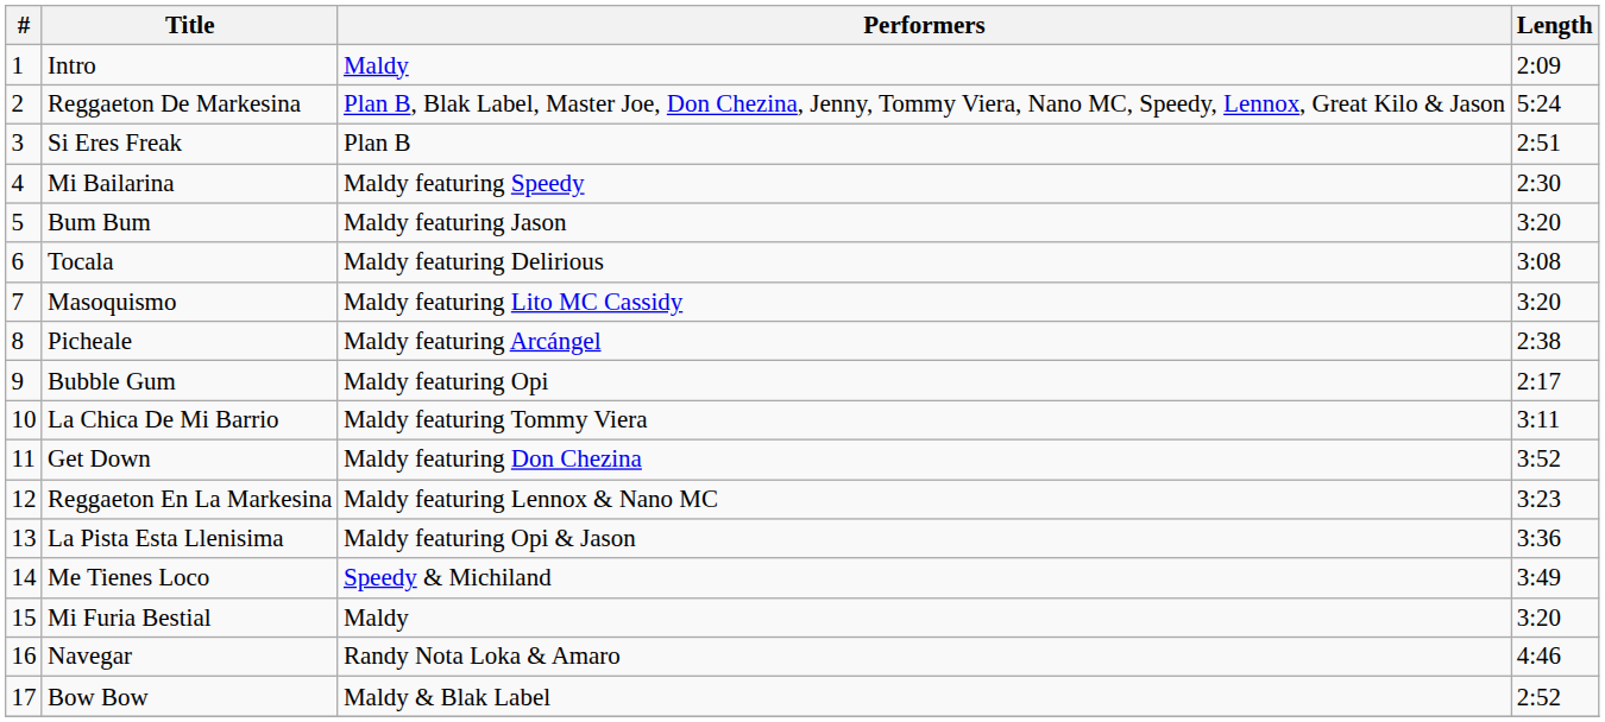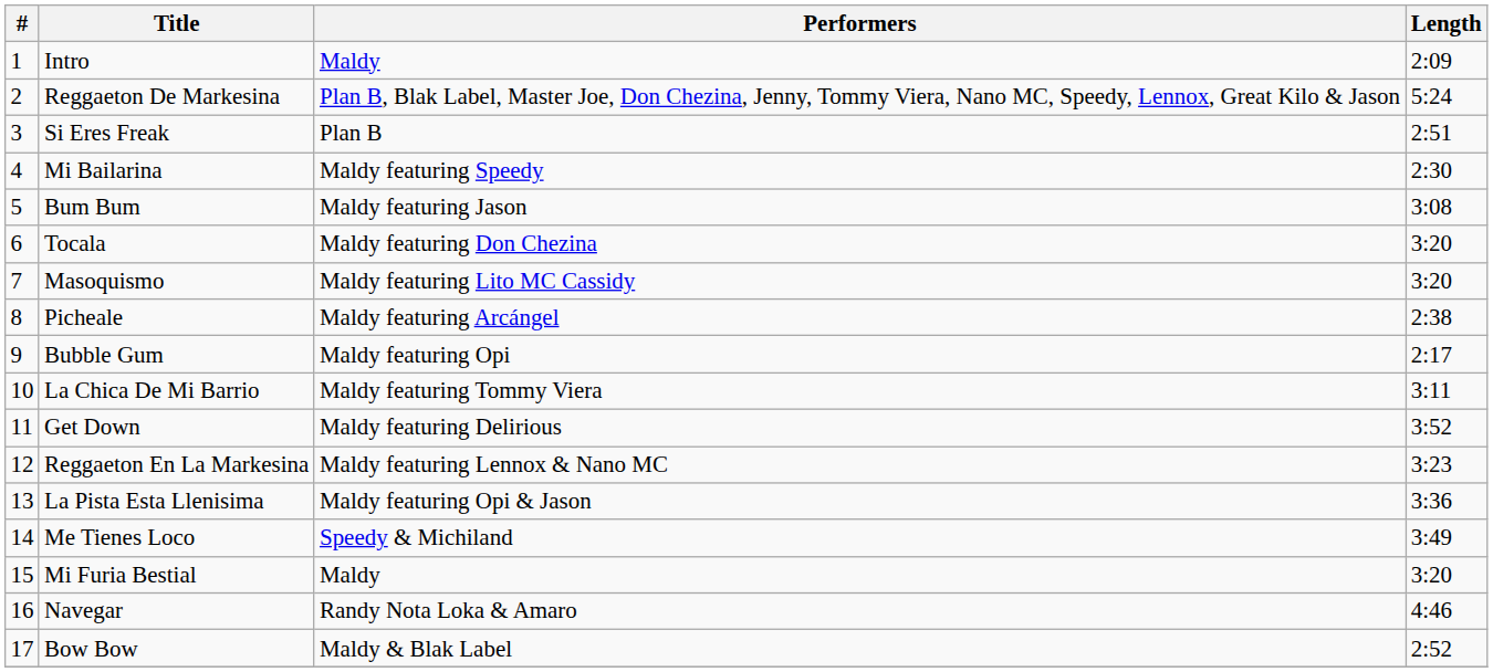Bum Bum | Length: 3:20 -> 3:08
Tocala | Performers: Maldy featuring Delirious -> Maldy featuring Don Chezina
Tocala | Length: 3:08 -> 3:20
Get Down | Performers: Maldy featuring Don Chezina -> Maldy featuring Delirious
